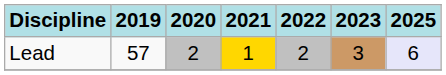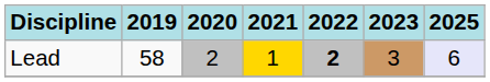Lead | 2019: 57 -> 58
Lead | 2022: normal -> bold
